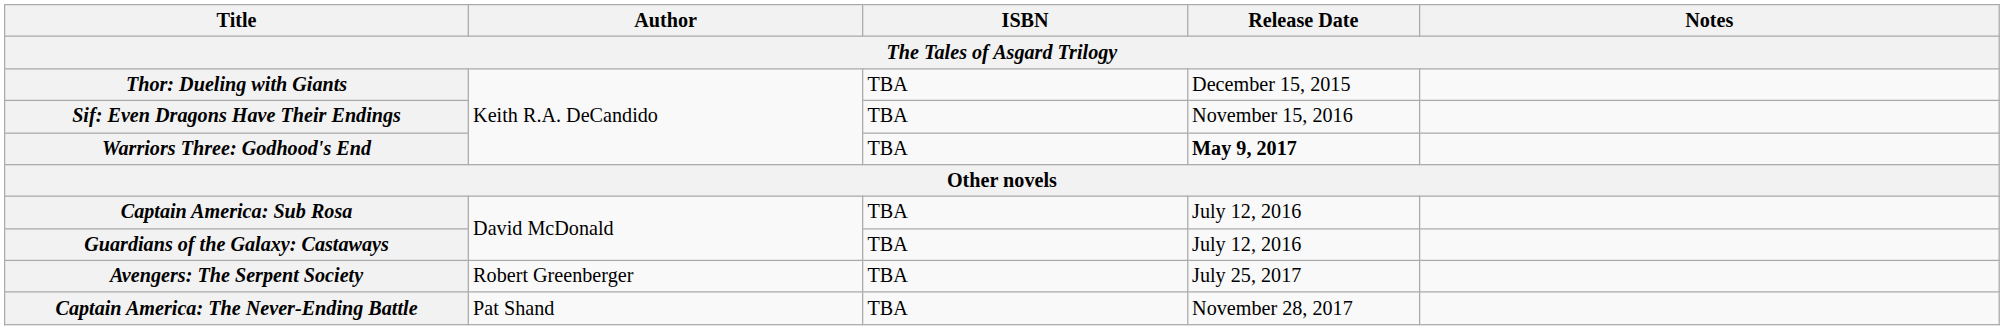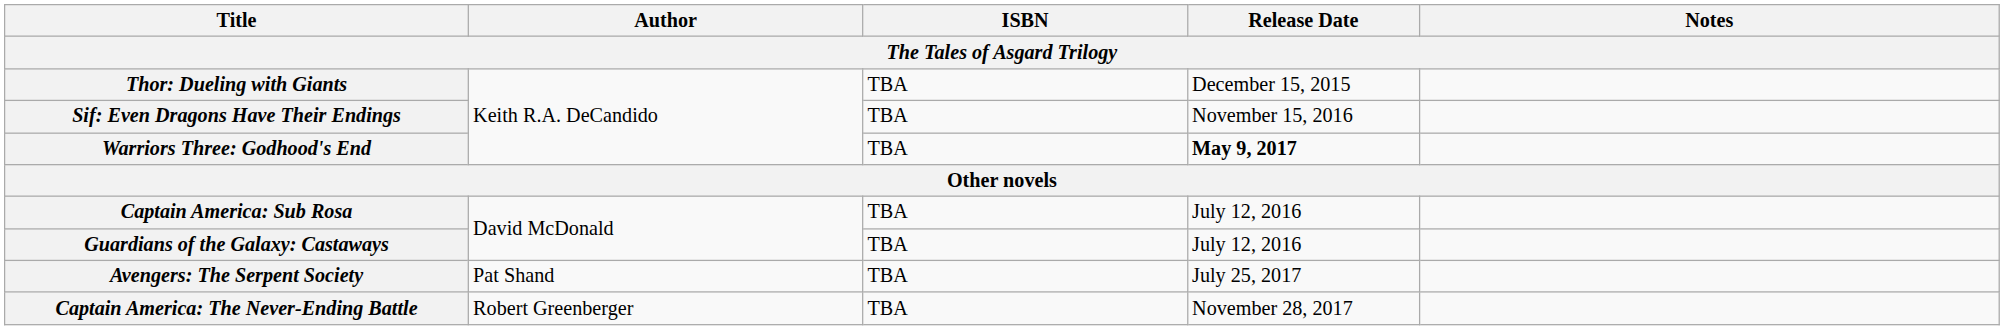Avengers: The Serpent Society | Author: Robert Greenberger -> Pat Shand
Captain America: The Never-Ending Battle | Author: Pat Shand -> Robert Greenberger
